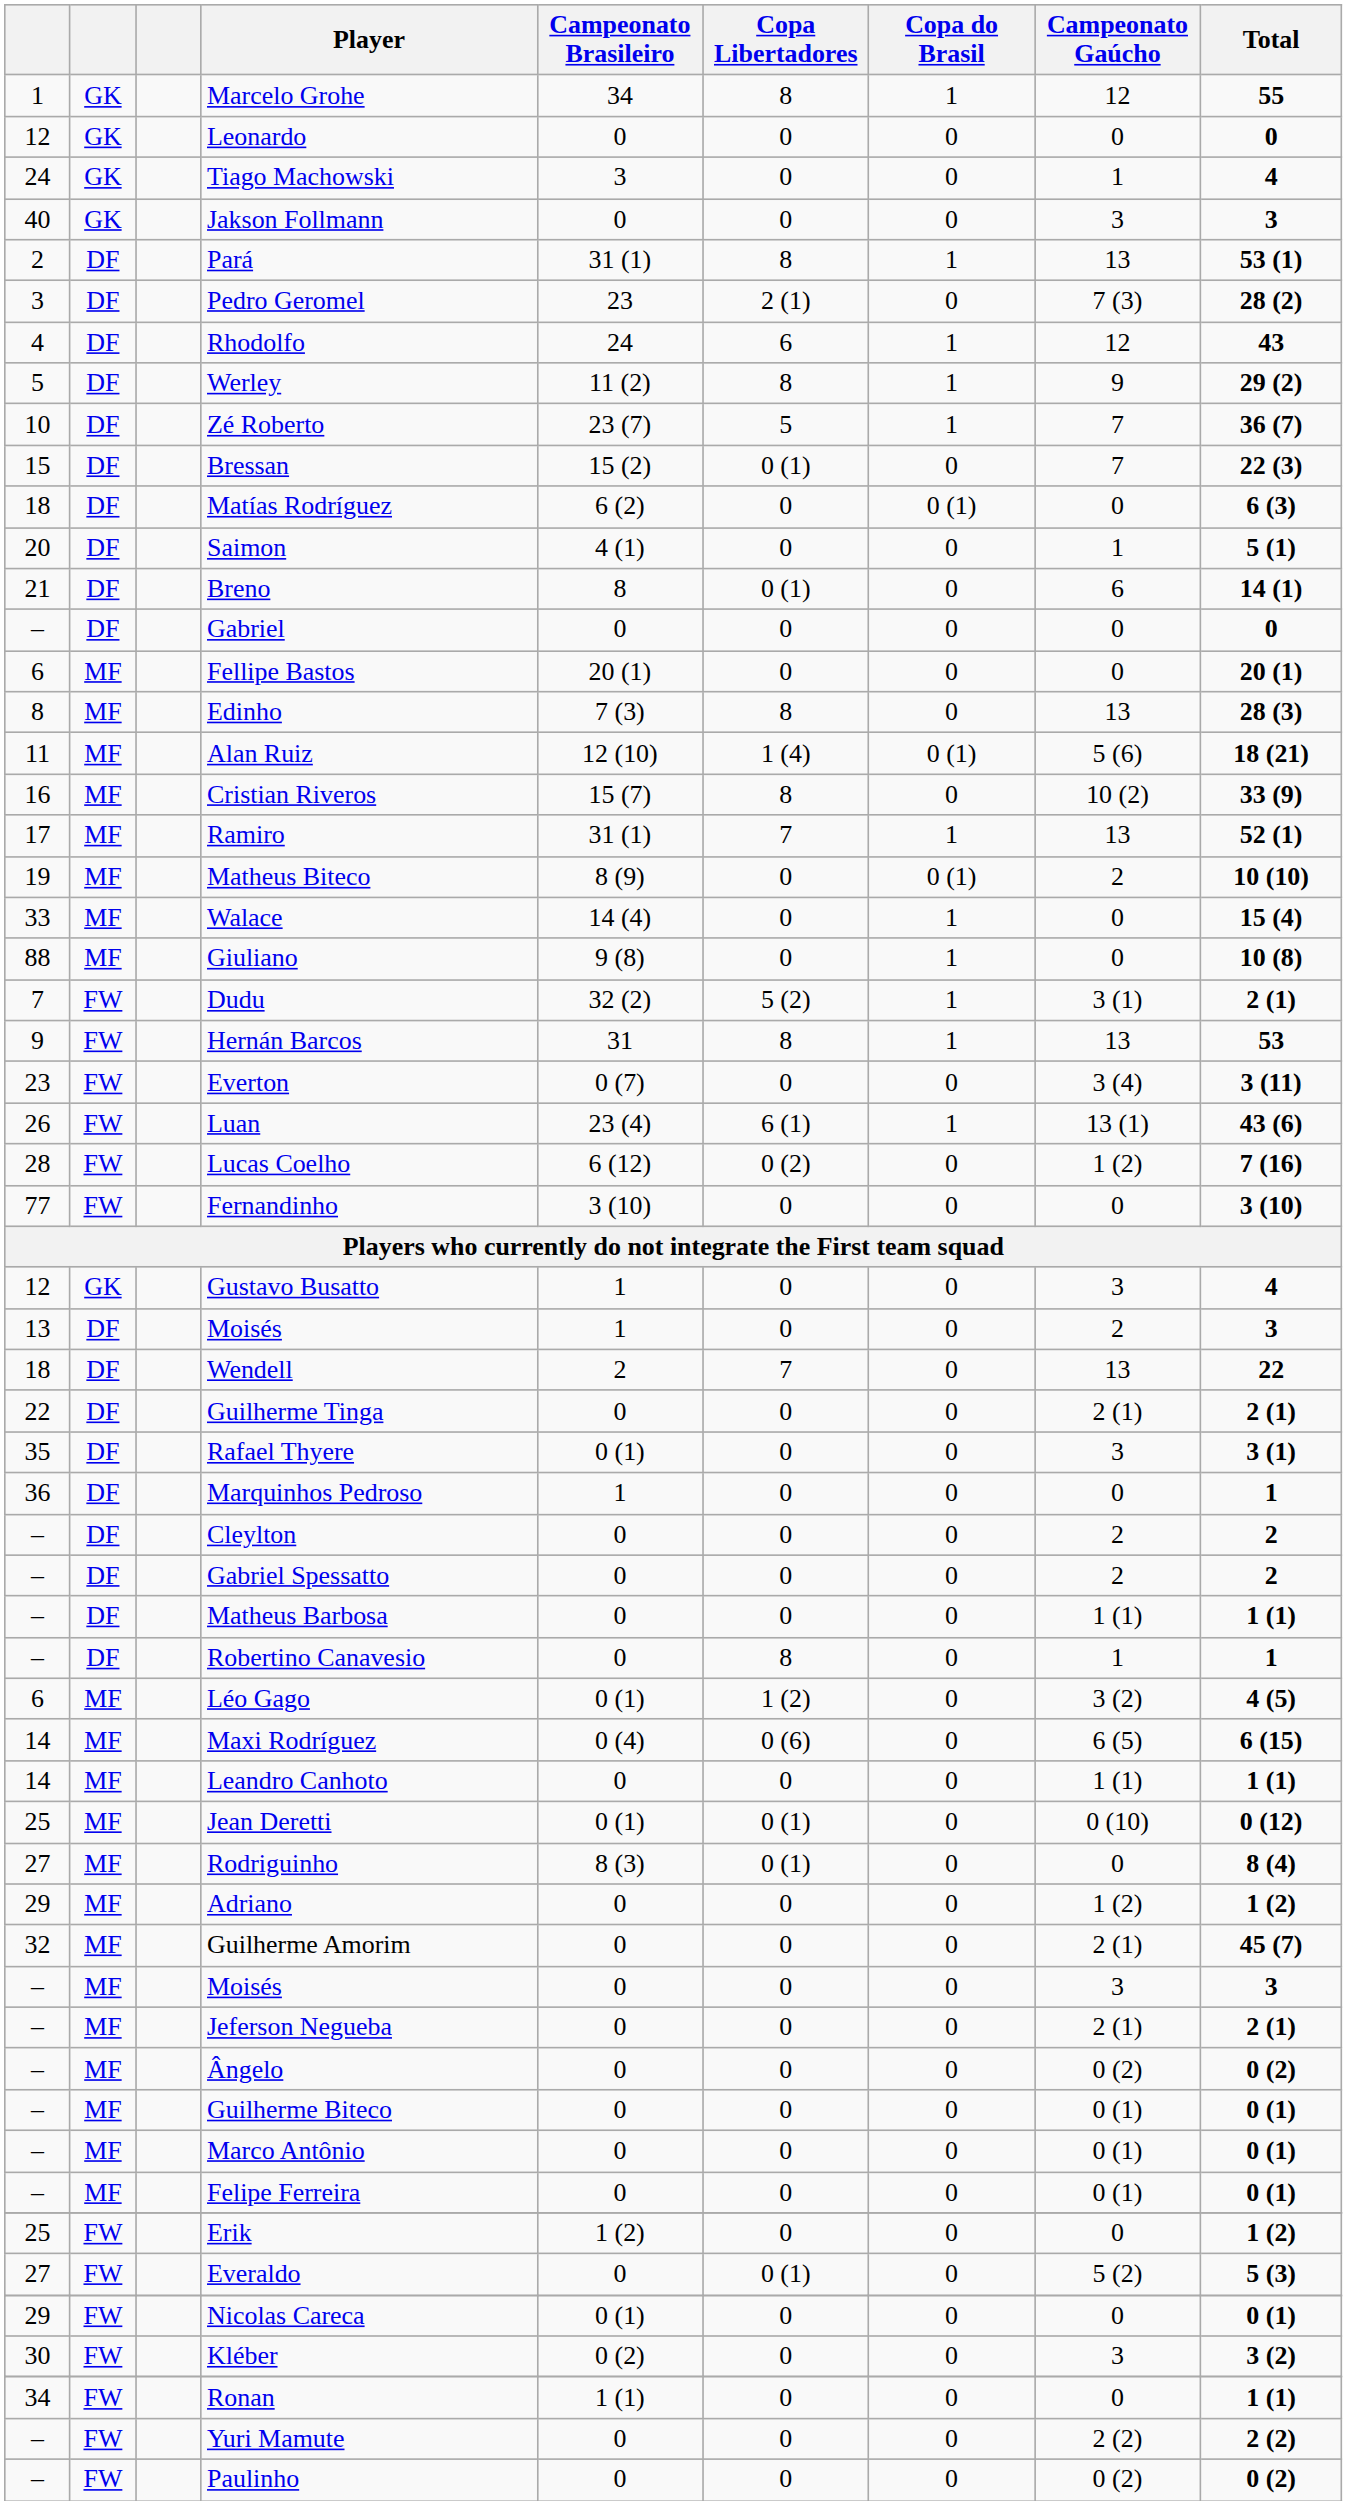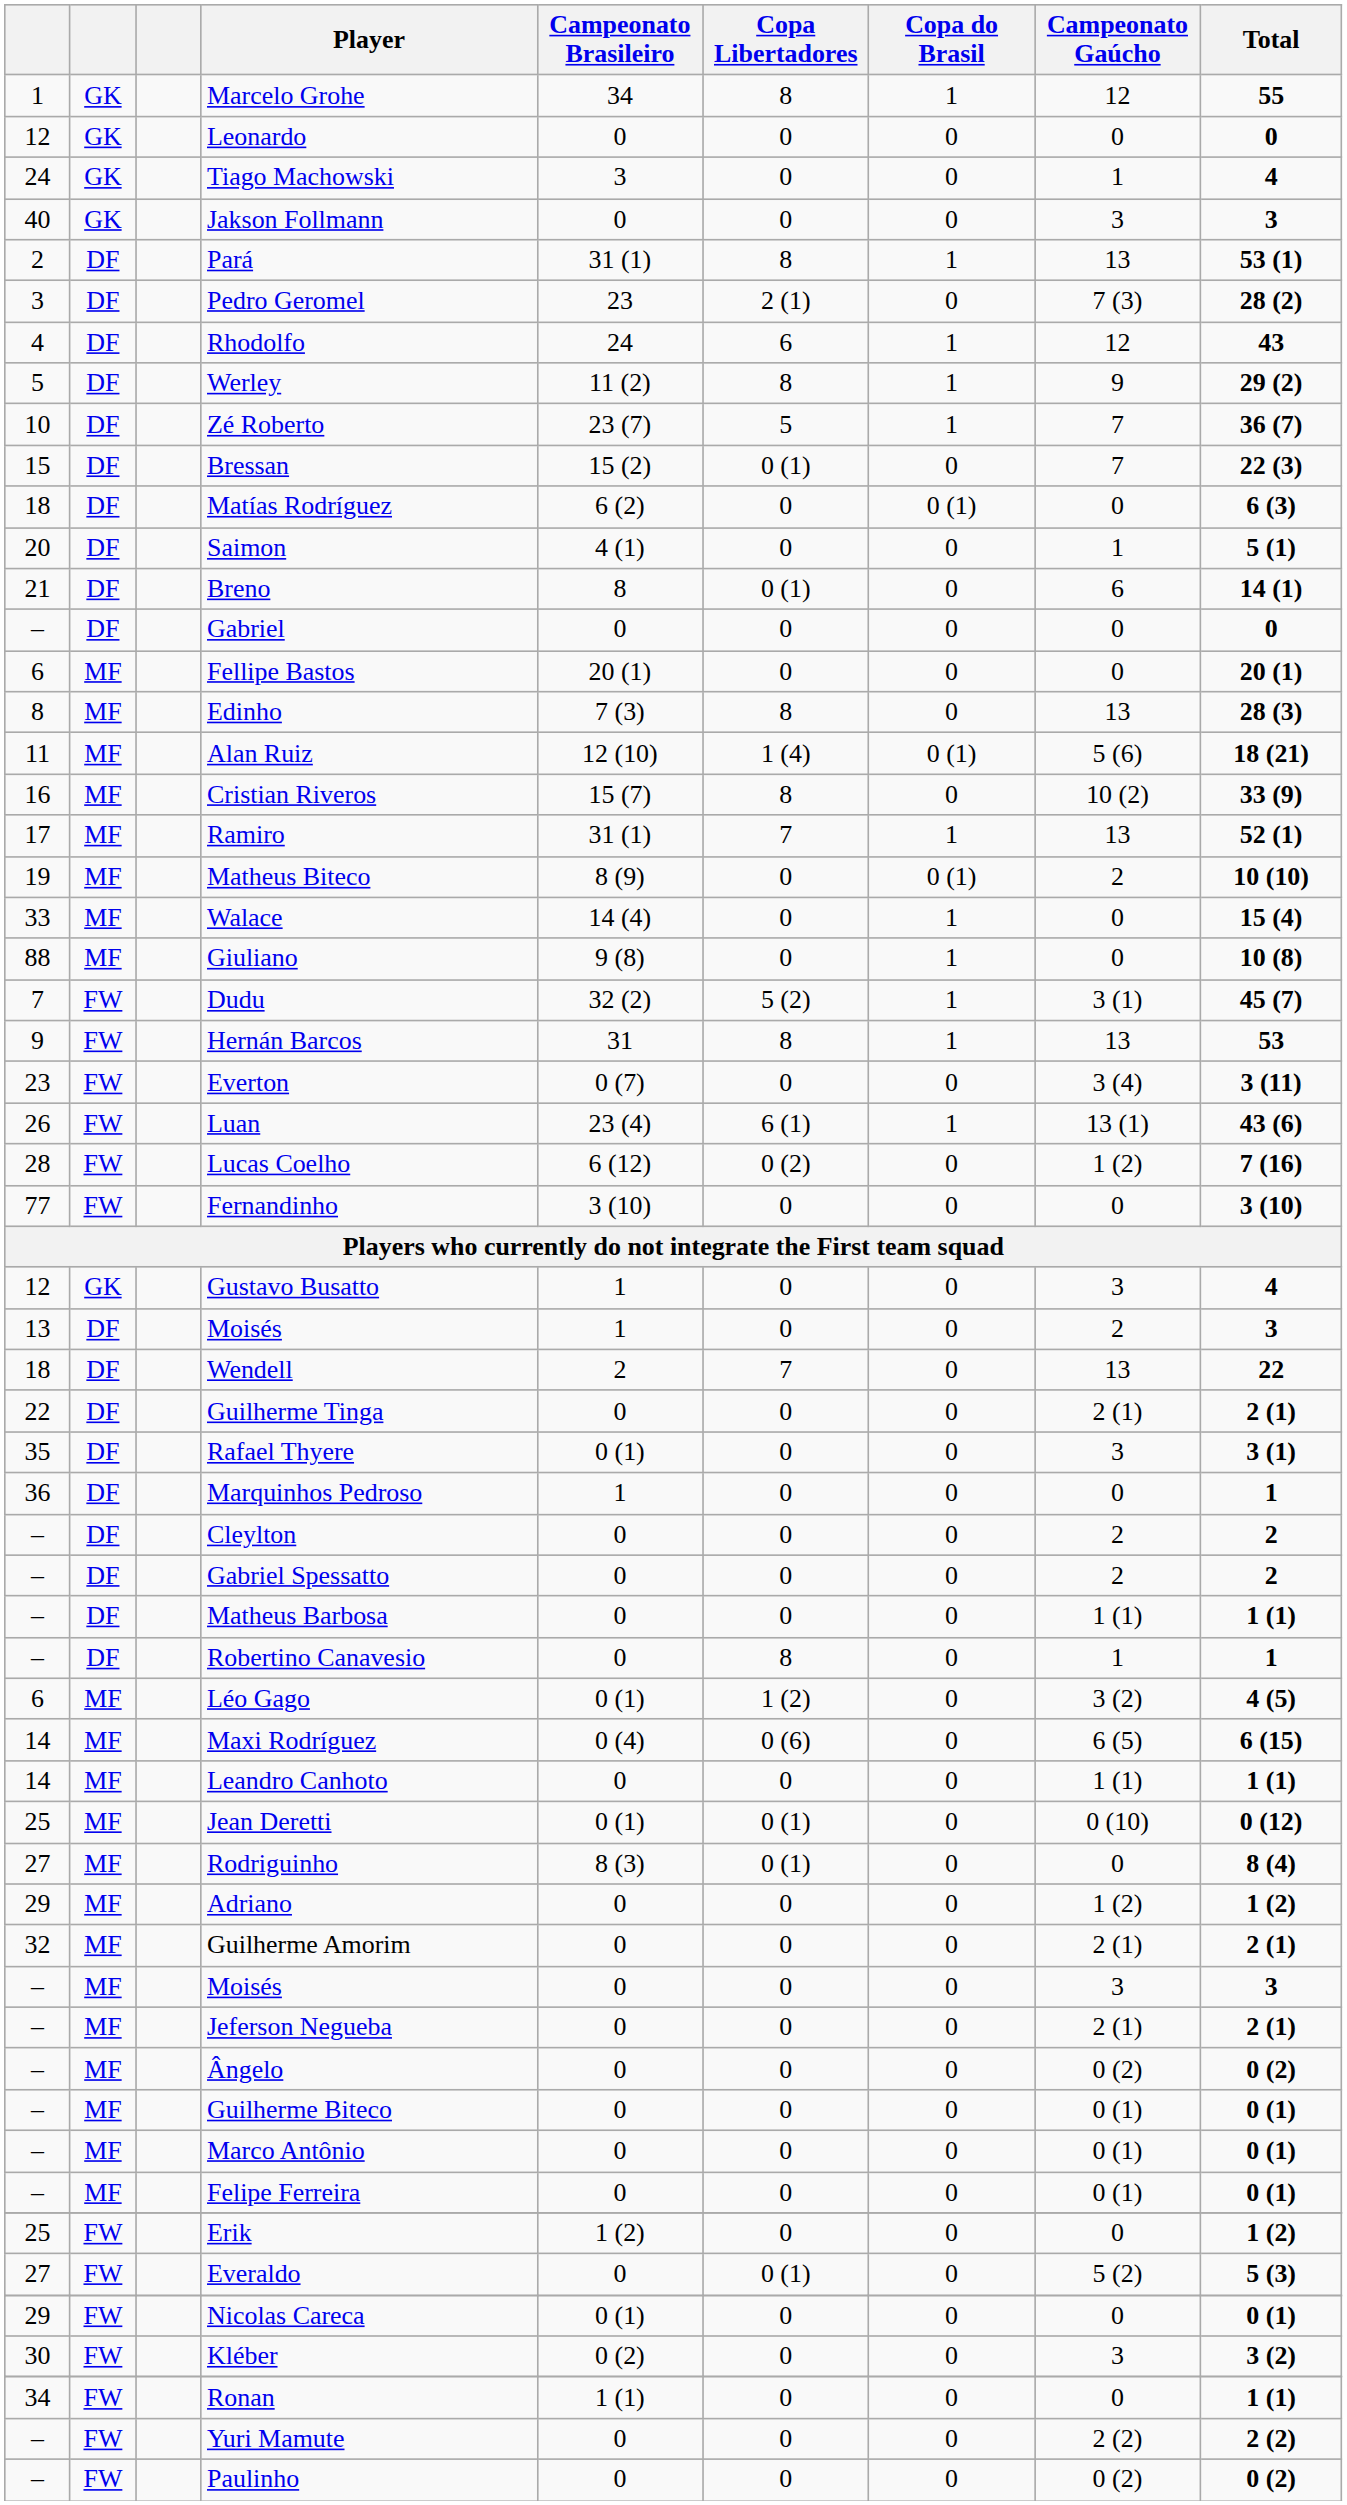Dudu | Total: 2 (1) -> 45 (7)
Guilherme Amorim | Total: 45 (7) -> 2 (1)
